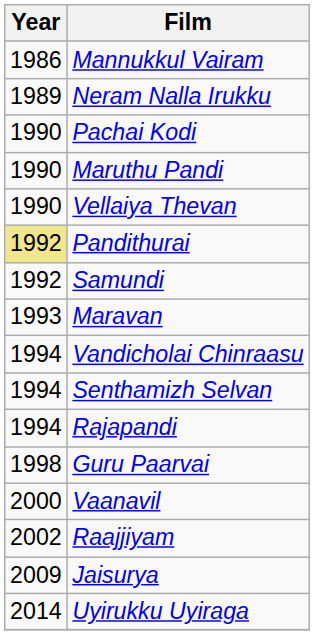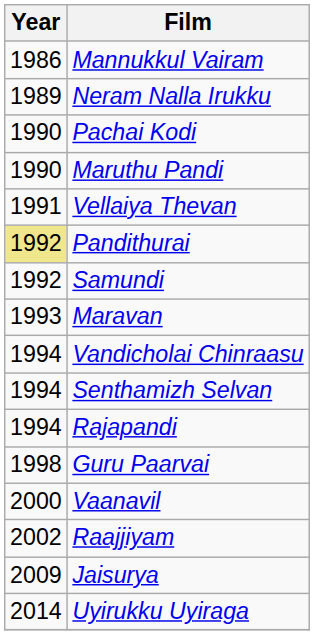Vellaiya Thevan | Year: 1990 -> 1991
